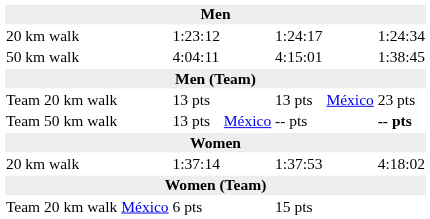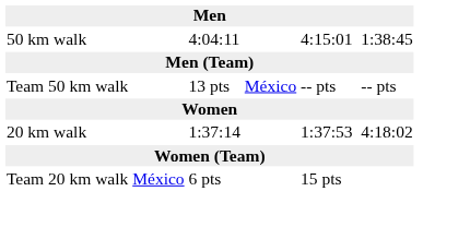- row: 20 km walk | 1:23:12 | 1:24:17 | 1:24:34
- row: Team 20 km walk | 13 pts | 13 pts | México | 23 pts
Team 50 km walk / 13 pts | column 7: bold -> normal
